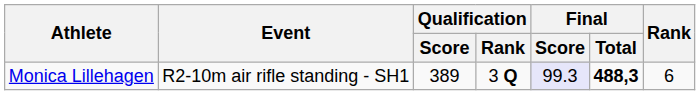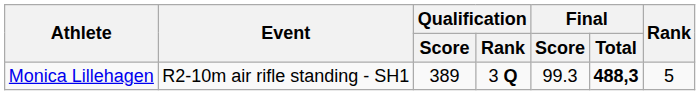Monica Lillehagen | Final / Score: lavender background -> no background
Monica Lillehagen | Rank: 6 -> 5
